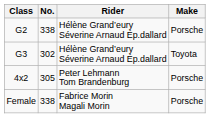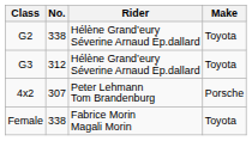G2 | Make: Porsche -> Toyota
G3 | No.: 302 -> 312
4x2 | No.: 305 -> 307
Female | Make: Porsche -> Toyota
